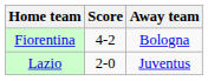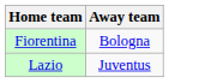- column: Score | 4-2 | 2-0
